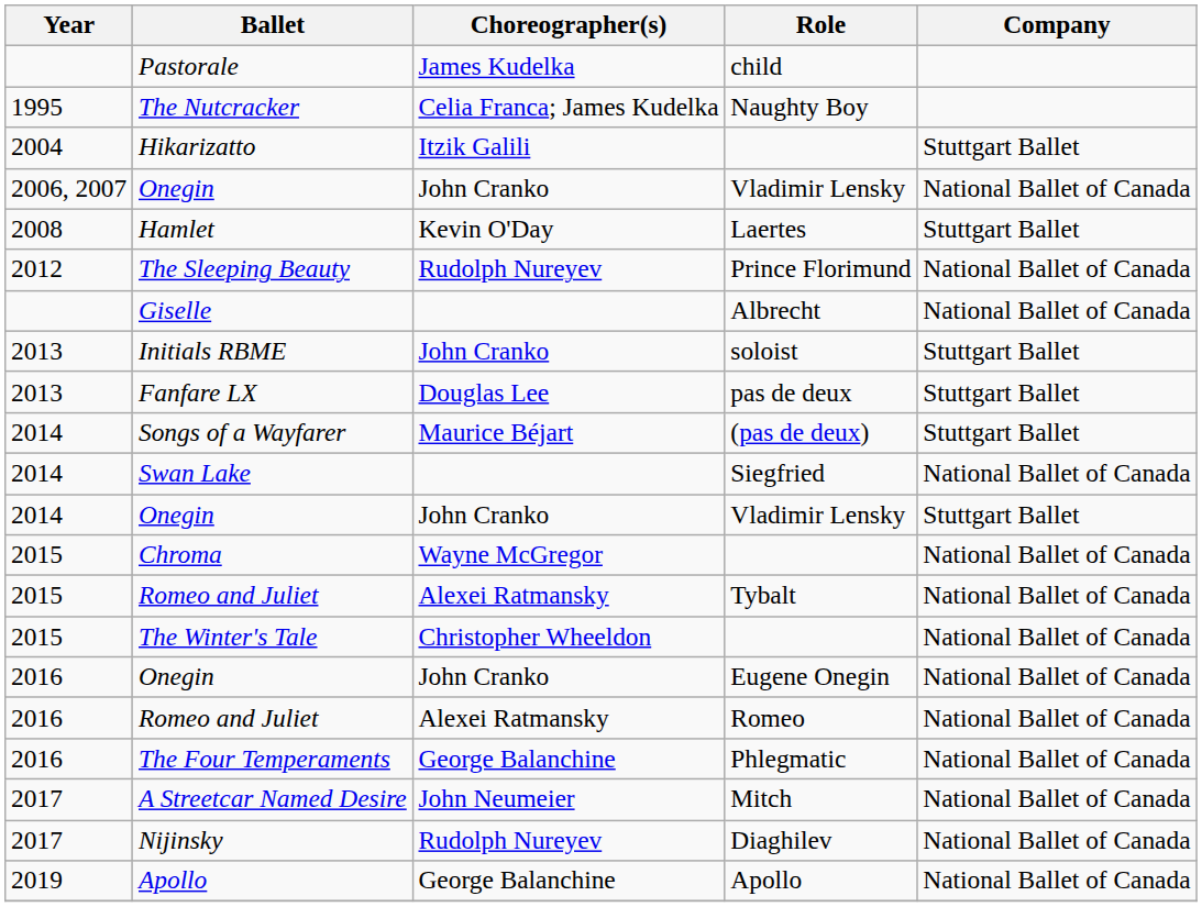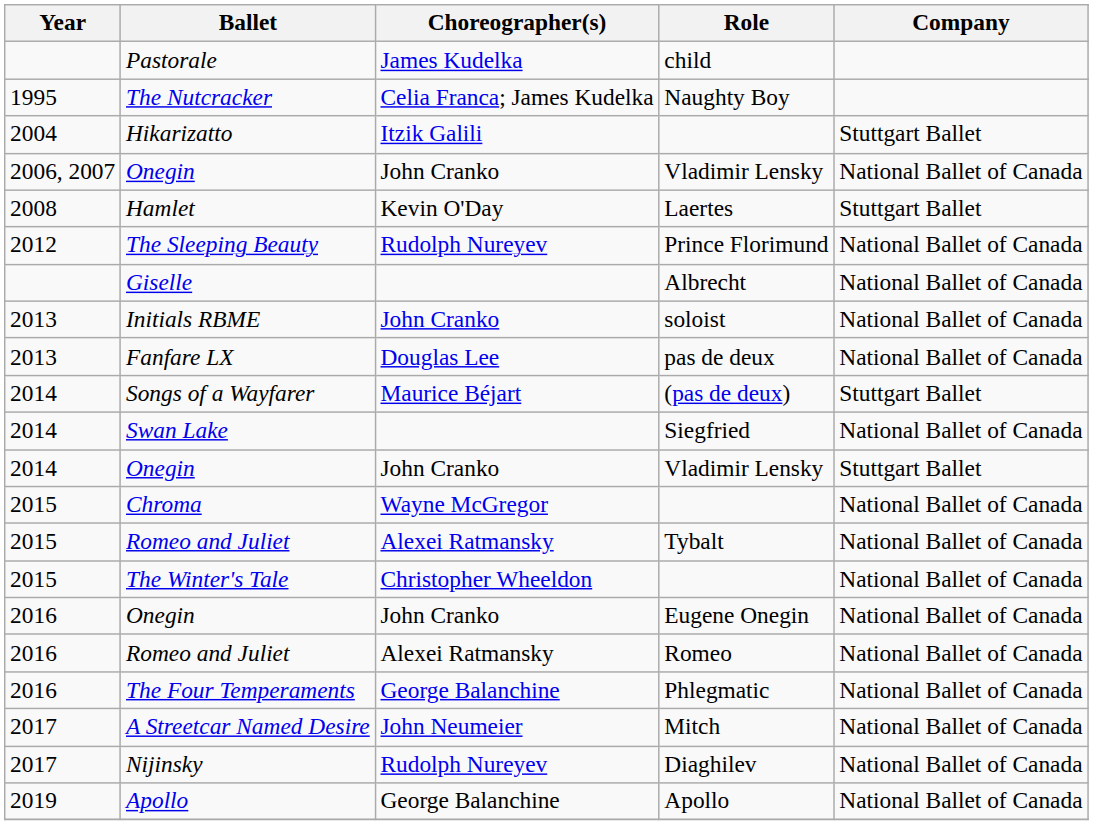Initials RBME | Company: Stuttgart Ballet -> National Ballet of Canada
Fanfare LX | Company: Stuttgart Ballet -> National Ballet of Canada
